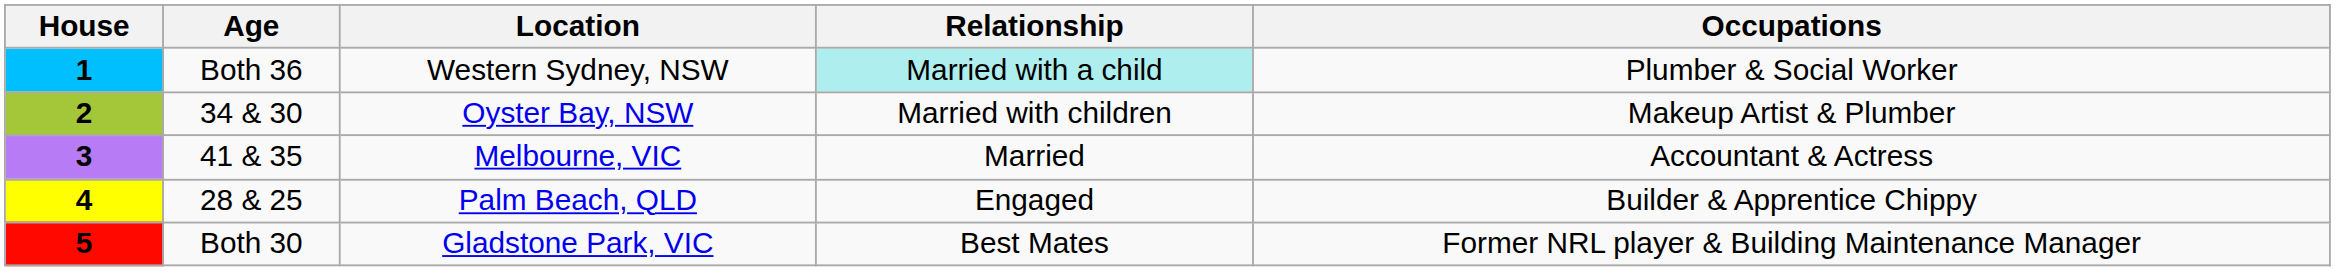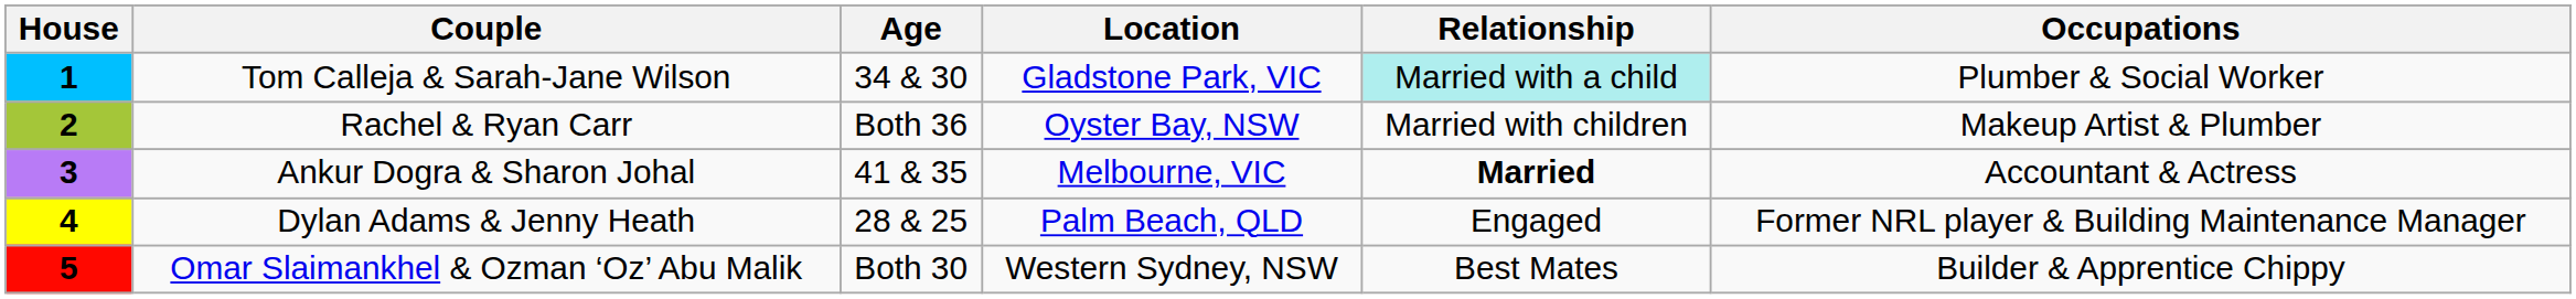+ column: Couple | Tom Calleja & Sarah-Jane Wilson | Rachel & Ryan Carr | Ankur Dogra & Sharon Johal | Dylan Adams & Jenny Heath | Omar Slaimankhel & Ozman ‘Oz’ Abu Malik
1 | Age: Both 36 -> 34 & 30
1 | Location: Western Sydney, NSW -> Gladstone Park, VIC
2 | Age: 34 & 30 -> Both 36
3 | Relationship: normal -> bold
4 | Occupations: Builder & Apprentice Chippy -> Former NRL player & Building Maintenance Manager
5 | Location: Gladstone Park, VIC -> Western Sydney, NSW
5 | Occupations: Former NRL player & Building Maintenance Manager -> Builder & Apprentice Chippy
